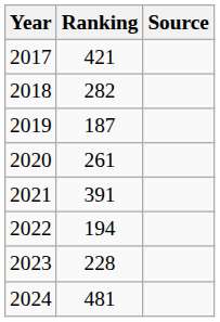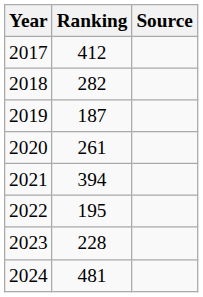2017 | Ranking: 421 -> 412
2021 | Ranking: 391 -> 394
2022 | Ranking: 194 -> 195
